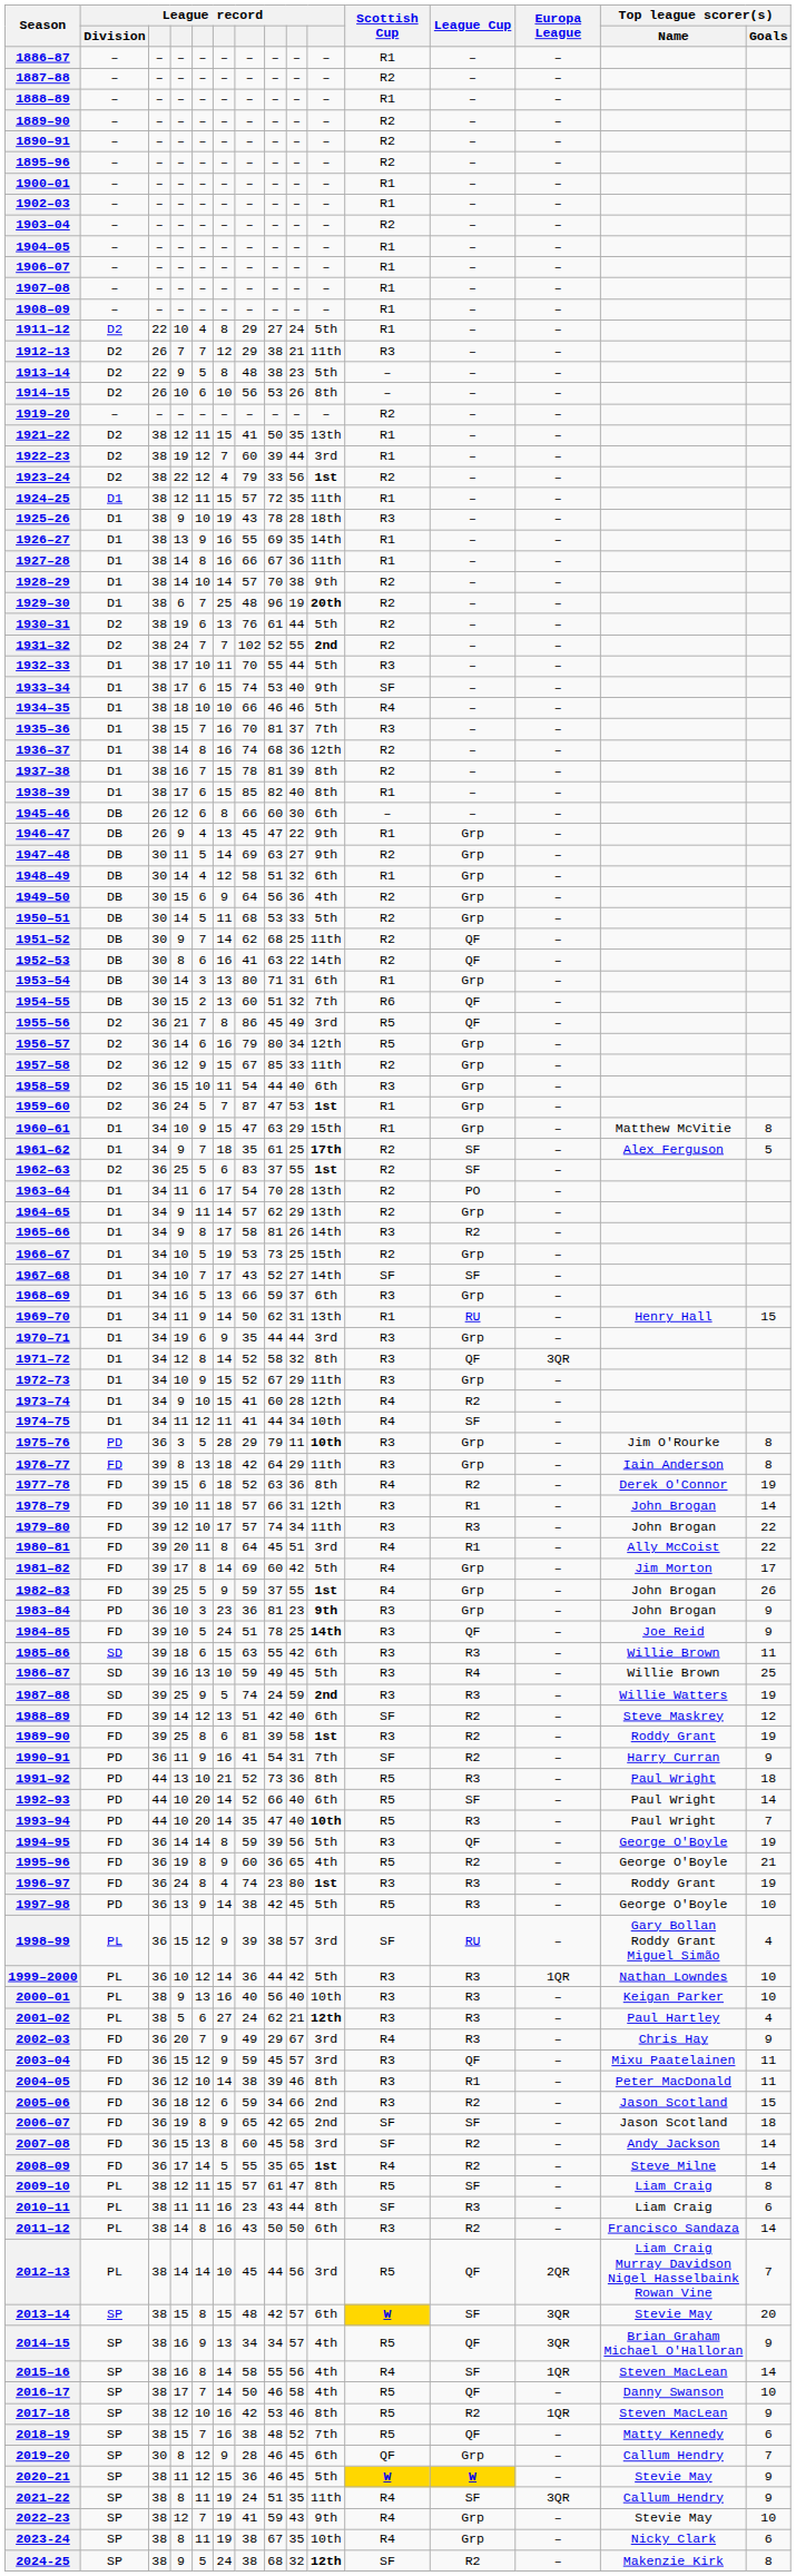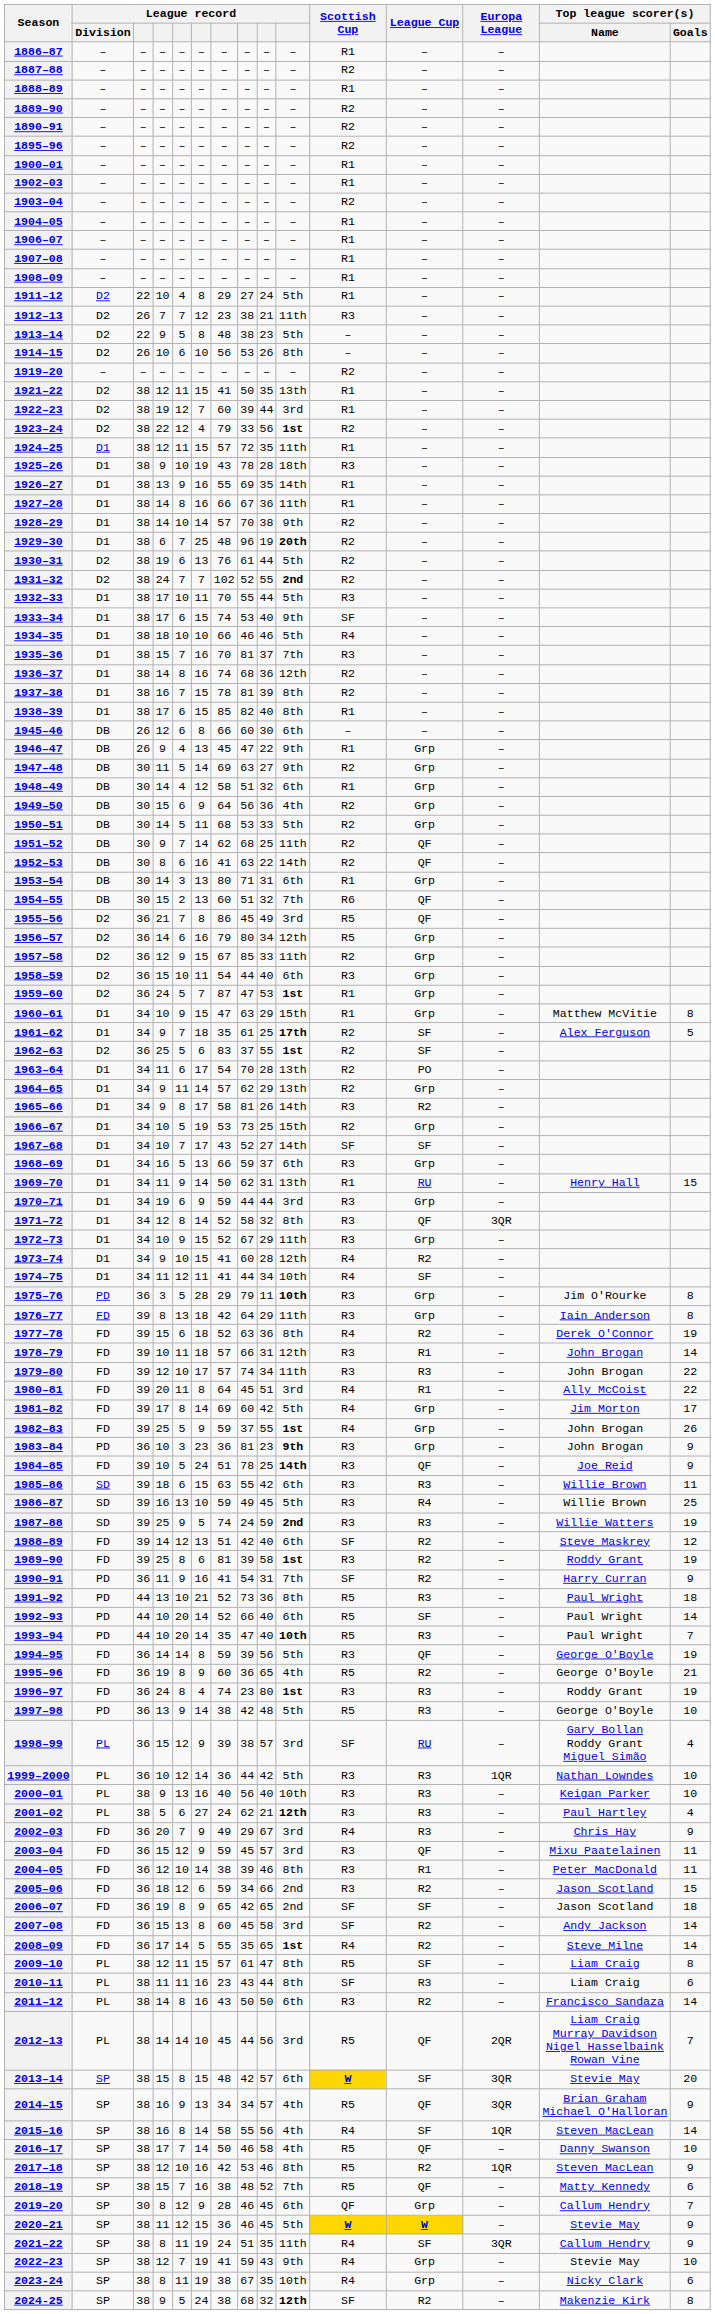1912–13 | column 7: 29 -> 23
1970–71 | column 7: 35 -> 59
1997–98 | column 9: 45 -> 48
